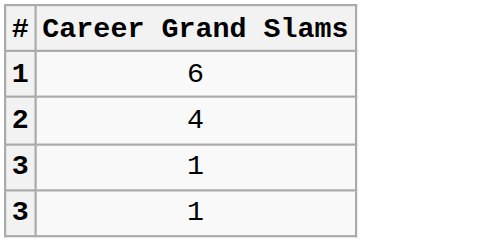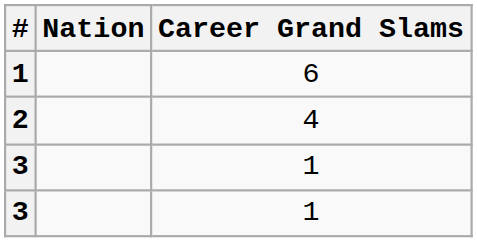+ column: Nation
